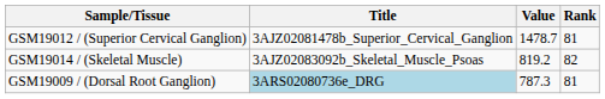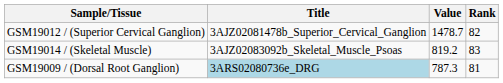GSM19012 / (Superior Cervical Ganglion) | Rank: 81 -> 82
GSM19014 / (Skeletal Muscle) | Rank: 82 -> 83
